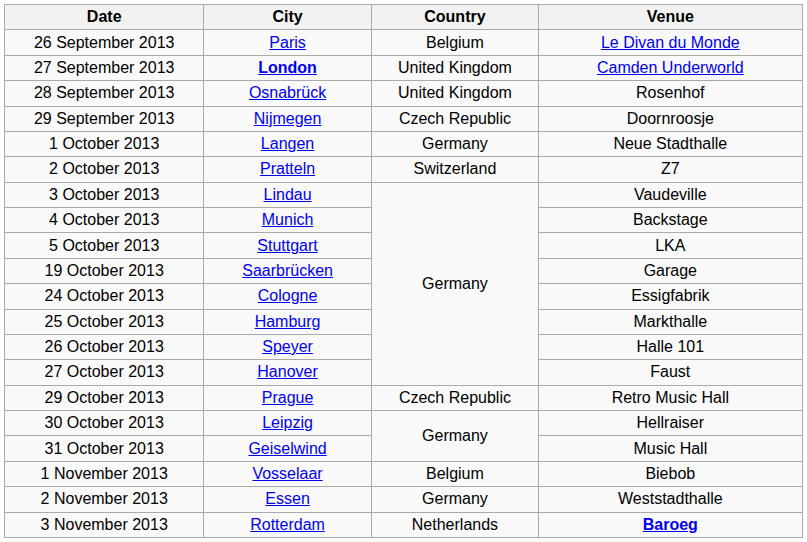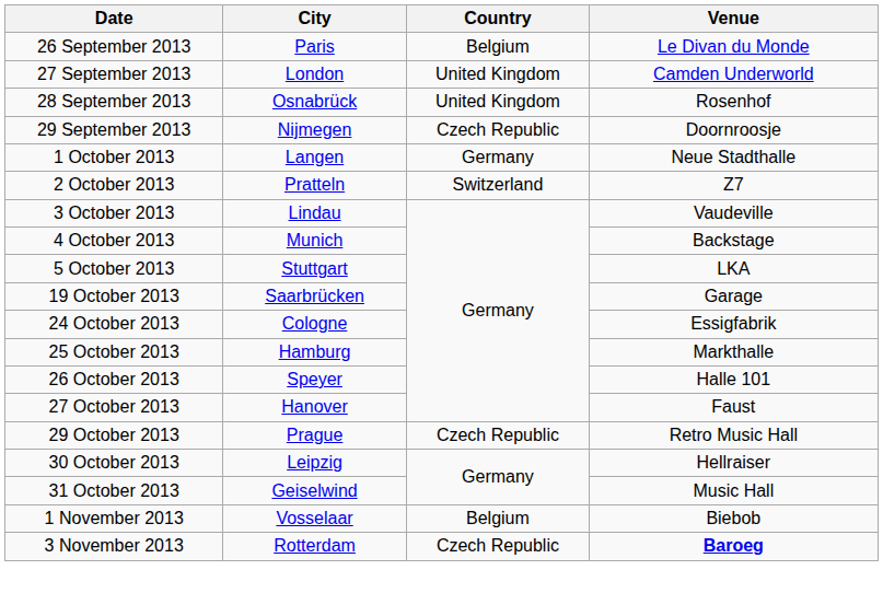27 September 2013 | City: bold -> normal
- row: 2 November 2013 | Essen | Germany | Weststadthalle
3 November 2013 | Country: Netherlands -> Czech Republic
